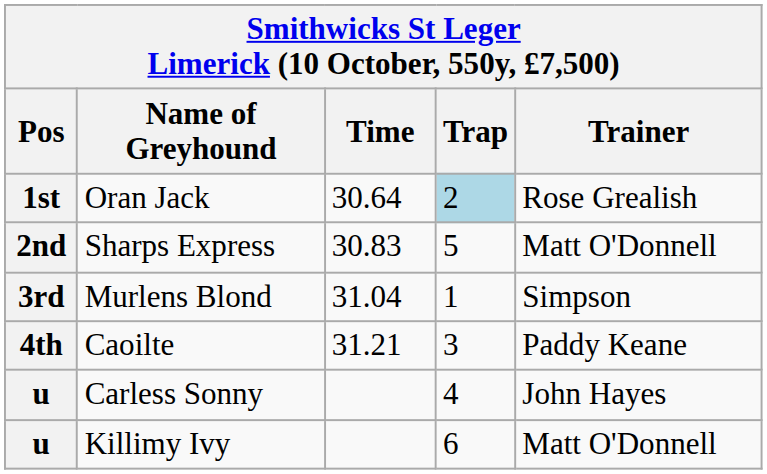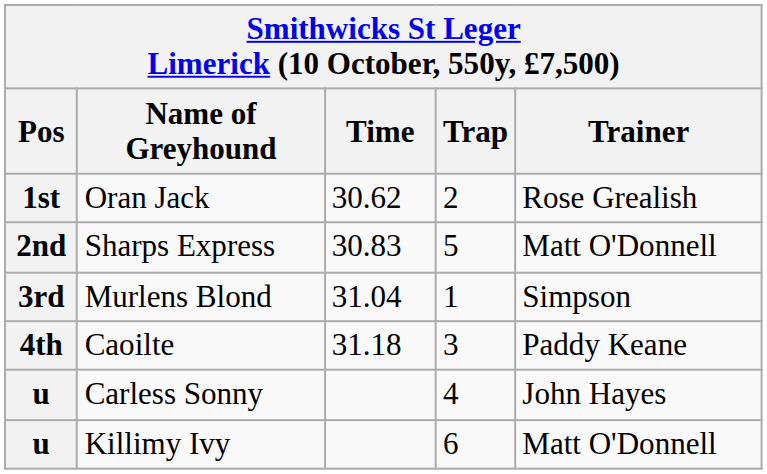Oran Jack | Time: 30.64 -> 30.62
Oran Jack | Trap: lightblue background -> no background
Caoilte | Time: 31.21 -> 31.18
